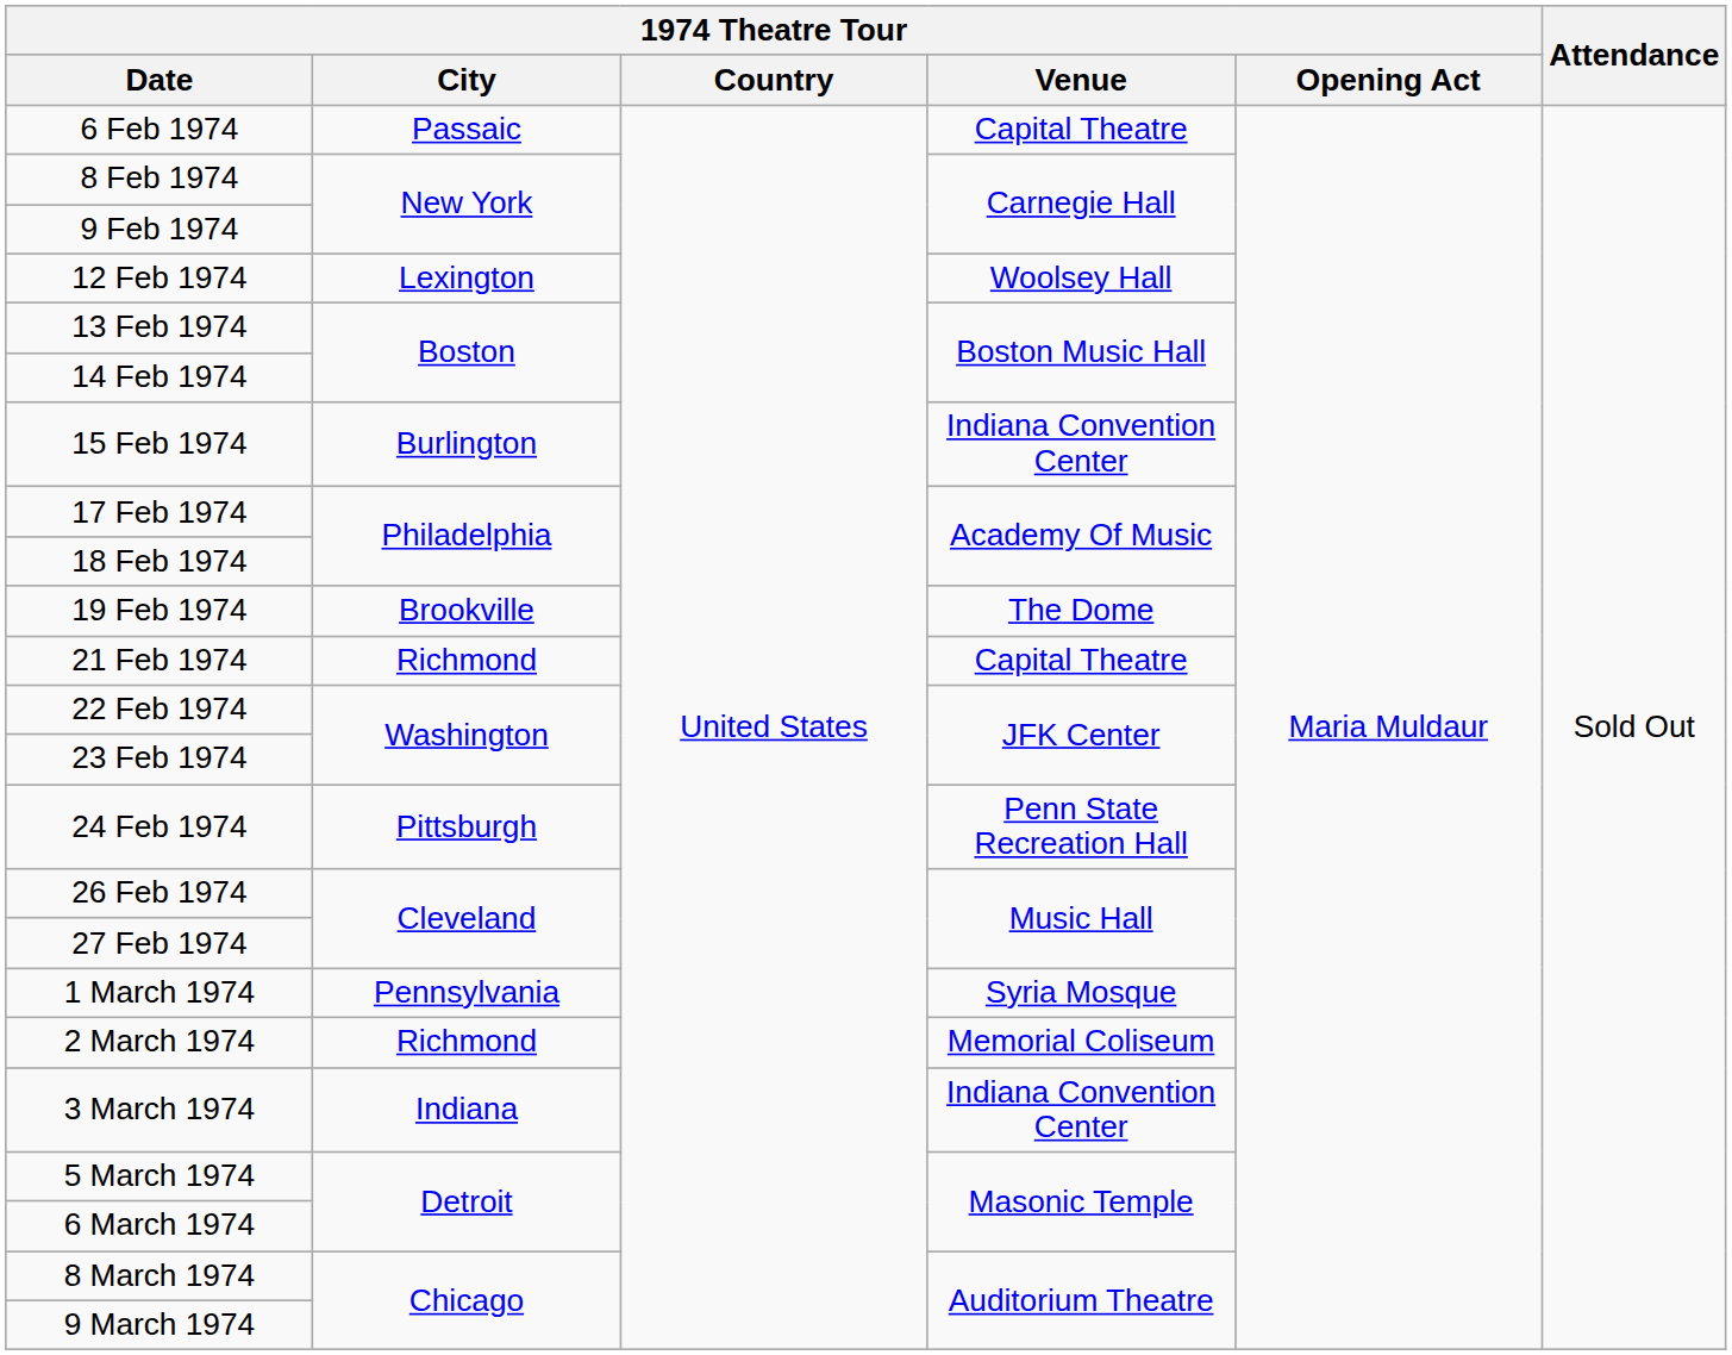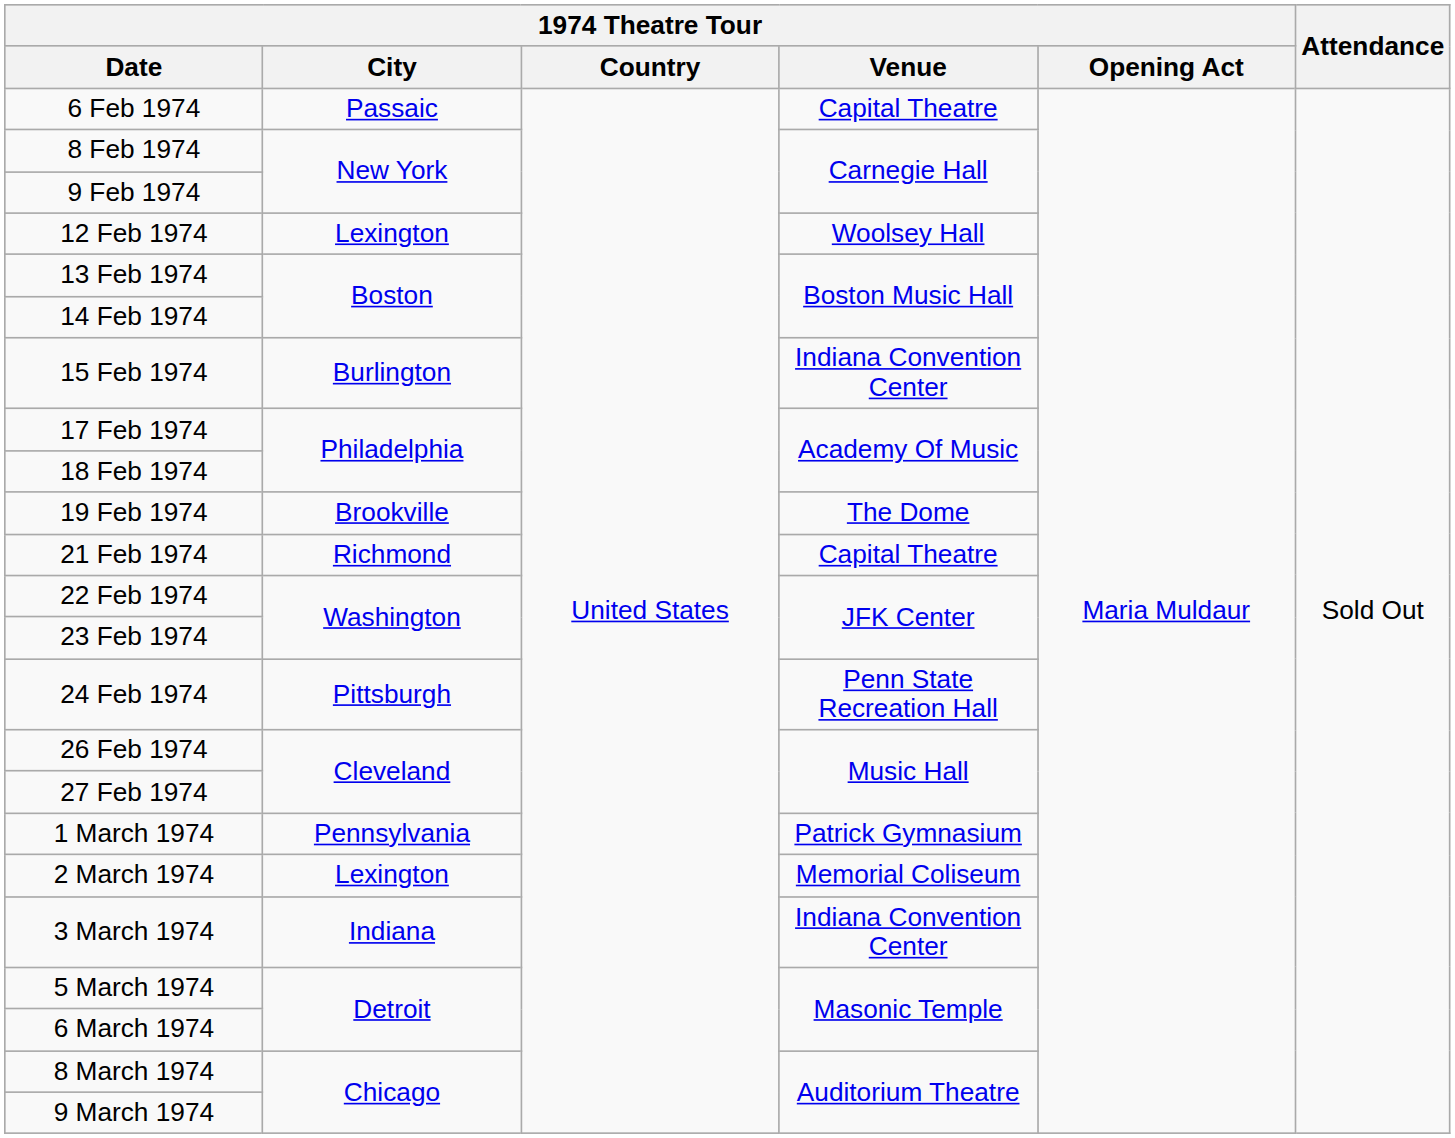1 March 1974 | 1974 Theatre Tour / Venue: Syria Mosque -> Patrick Gymnasium
2 March 1974 | 1974 Theatre Tour / City: Richmond -> Lexington
